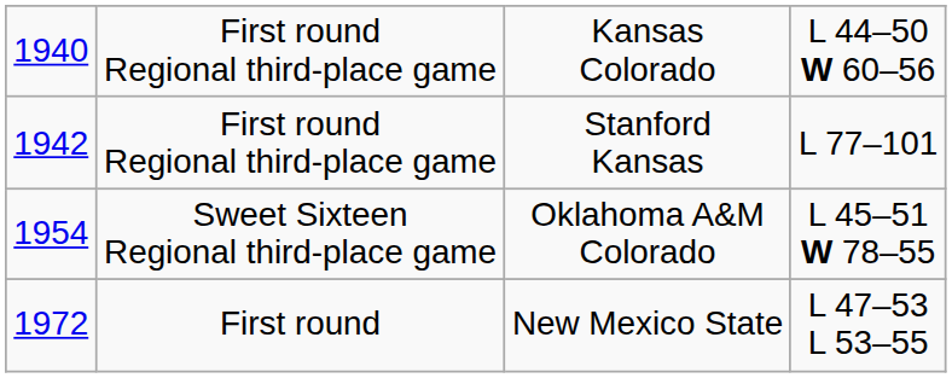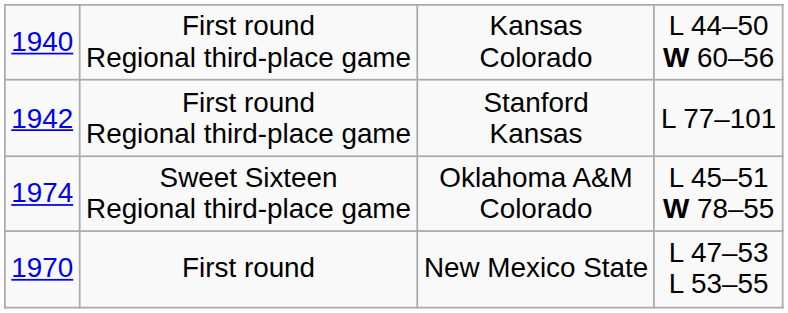Sweet Sixteen Regional third-place game | column 1: 1954 -> 1974
First round | column 1: 1972 -> 1970
